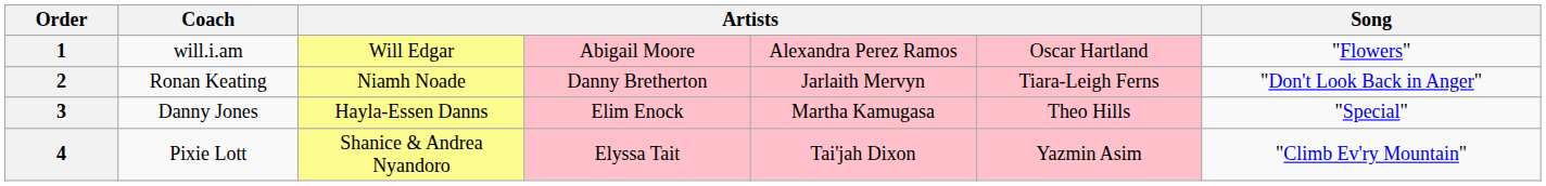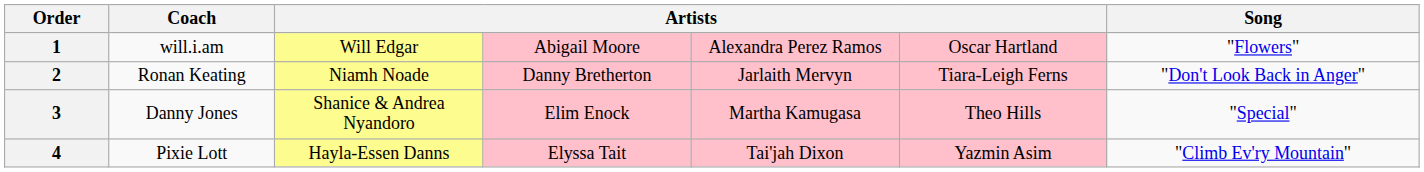3 | column 3: Hayla-Essen Danns -> Shanice & Andrea Nyandoro
4 | column 3: Shanice & Andrea Nyandoro -> Hayla-Essen Danns
